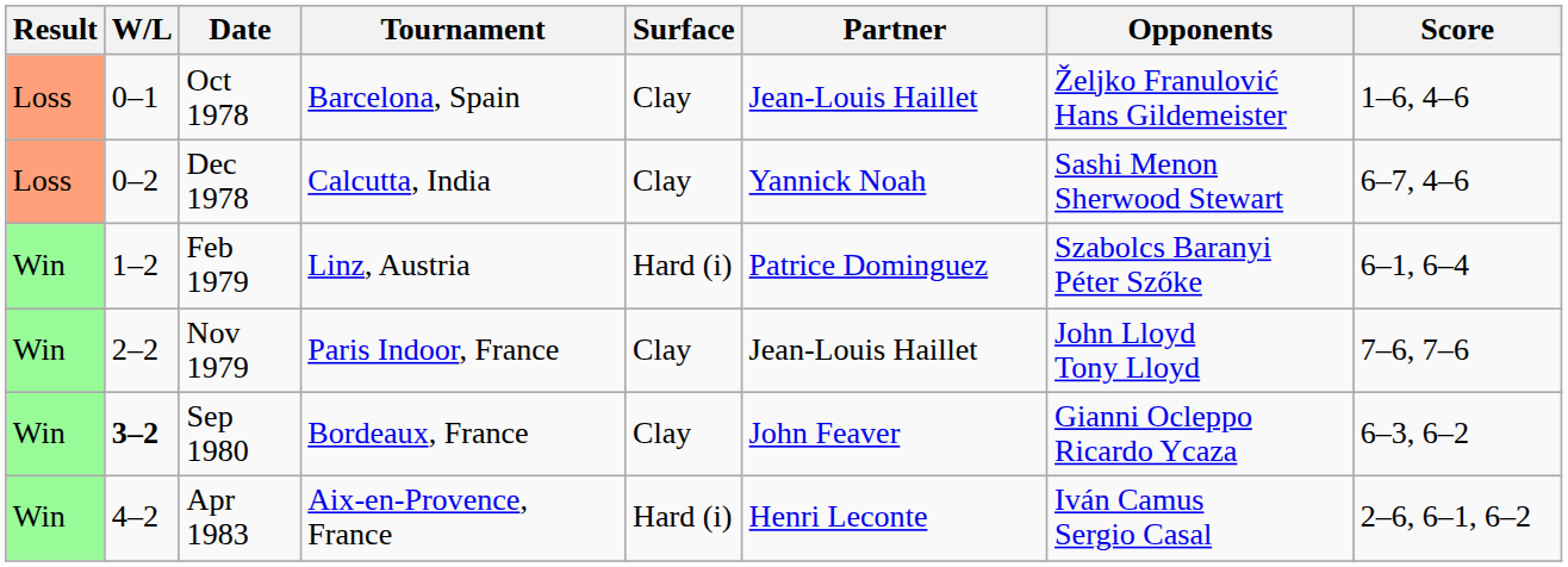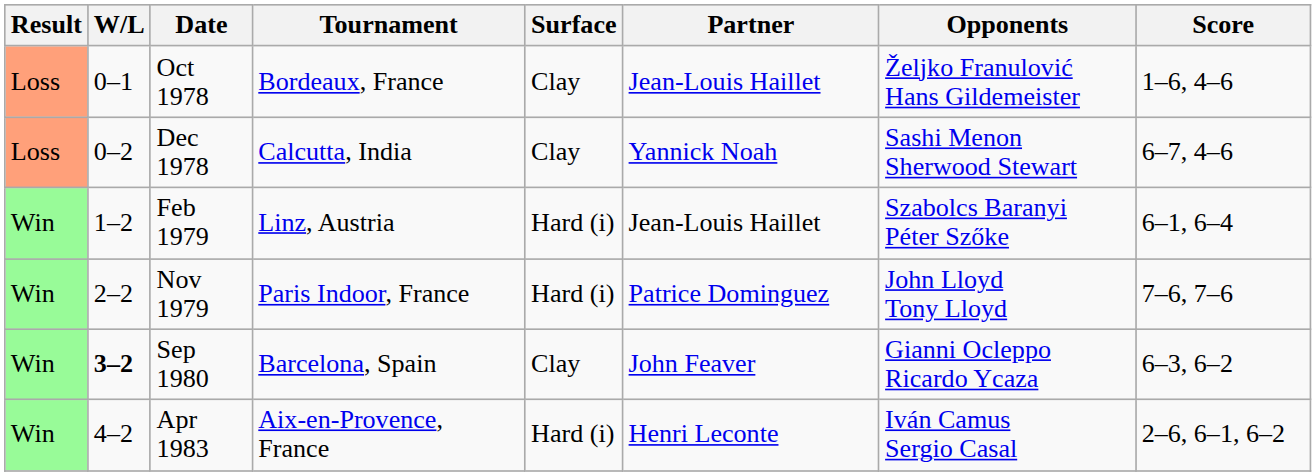Oct 1978 | Tournament: Barcelona, Spain -> Bordeaux, France
Feb 1979 | Partner: Patrice Dominguez -> Jean-Louis Haillet
Nov 1979 | Surface: Clay -> Hard (i)
Nov 1979 | Partner: Jean-Louis Haillet -> Patrice Dominguez
Sep 1980 | Tournament: Bordeaux, France -> Barcelona, Spain
